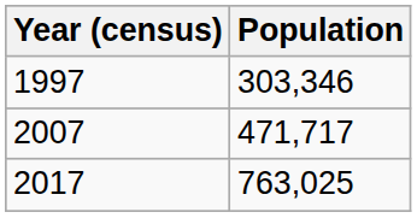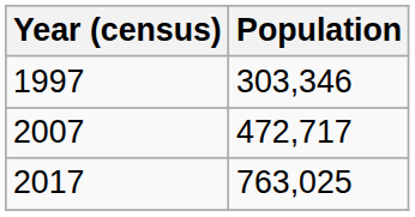2007 | Population: 471,717 -> 472,717
